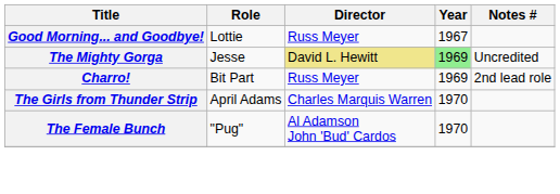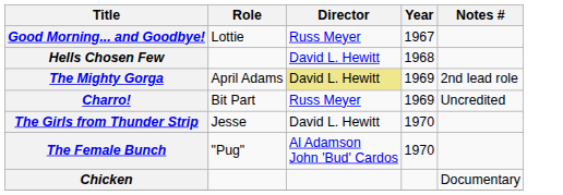+ row: Hells Chosen Few | David L. Hewitt | 1968
The Mighty Gorga | Role: Jesse -> April Adams
The Mighty Gorga | Year: lightgreen background -> no background
The Mighty Gorga | Notes #: Uncredited -> 2nd lead role
Charro! | Notes #: 2nd lead role -> Uncredited
The Girls from Thunder Strip | Role: April Adams -> Jesse
The Girls from Thunder Strip | Director: Charles Marquis Warren -> David L. Hewitt
+ row: Chicken | Documentary
